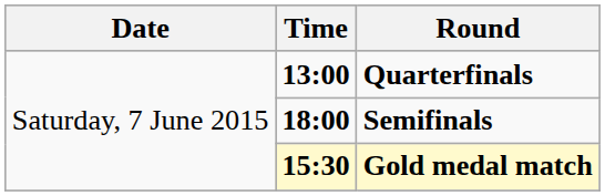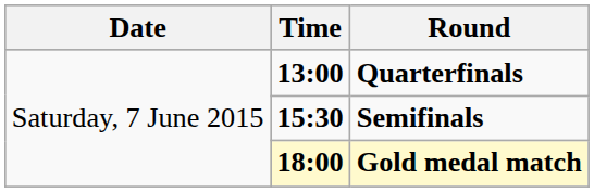Semifinals | Time: 18:00 -> 15:30
Gold medal match | Time: 15:30 -> 18:00
